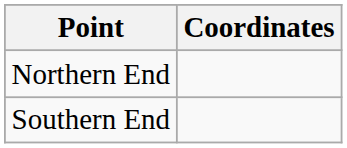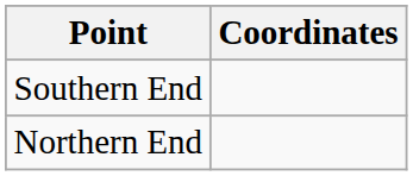rows swapped: Northern End <-> Southern End
